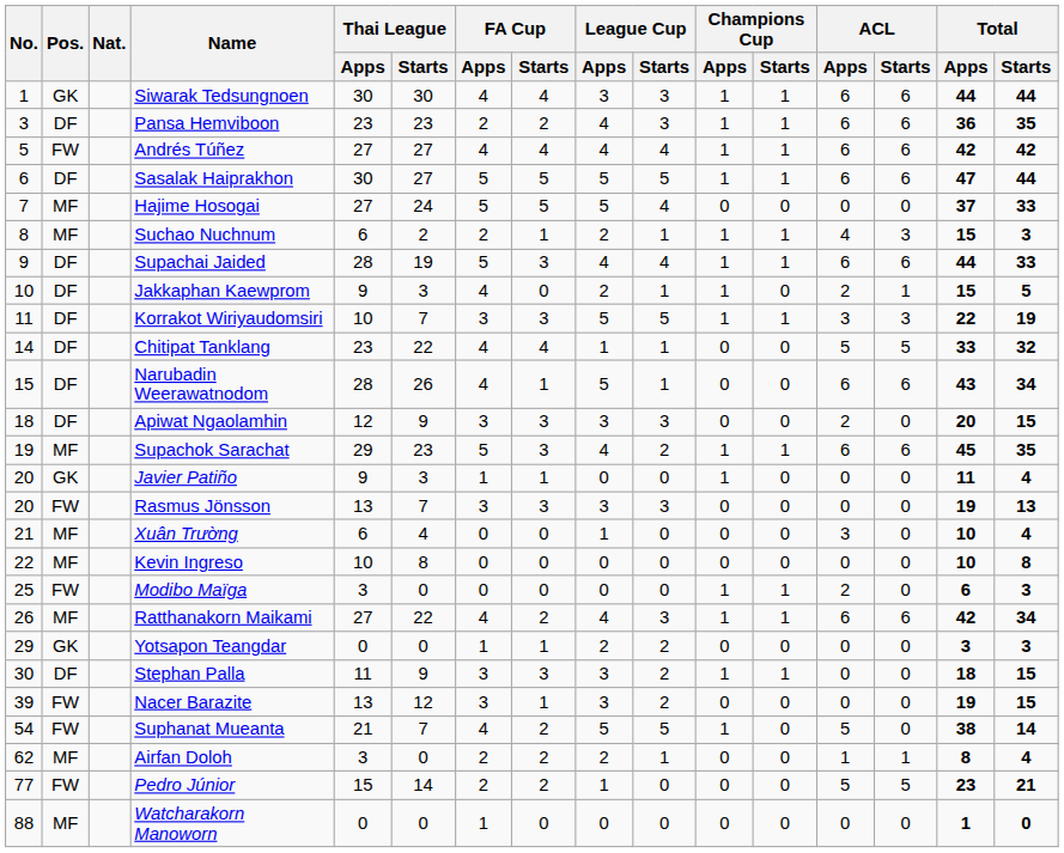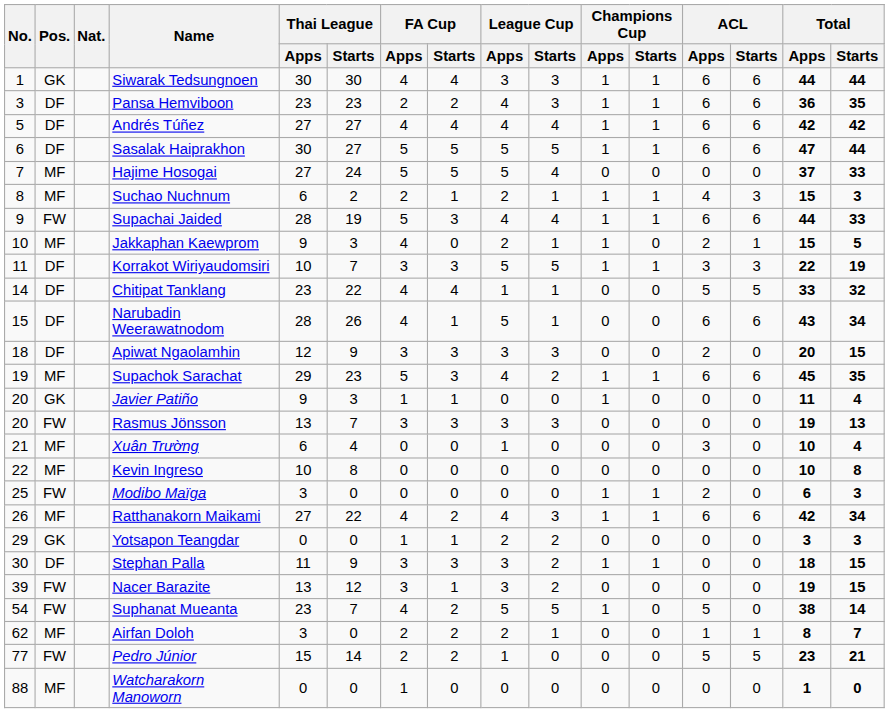Andrés Túñez | Pos.: FW -> DF
Supachai Jaided | Pos.: DF -> FW
Jakkaphan Kaewprom | Pos.: DF -> MF
Suphanat Mueanta | Thai League / Apps: 21 -> 23
Airfan Doloh | Total / Starts: 4 -> 7
